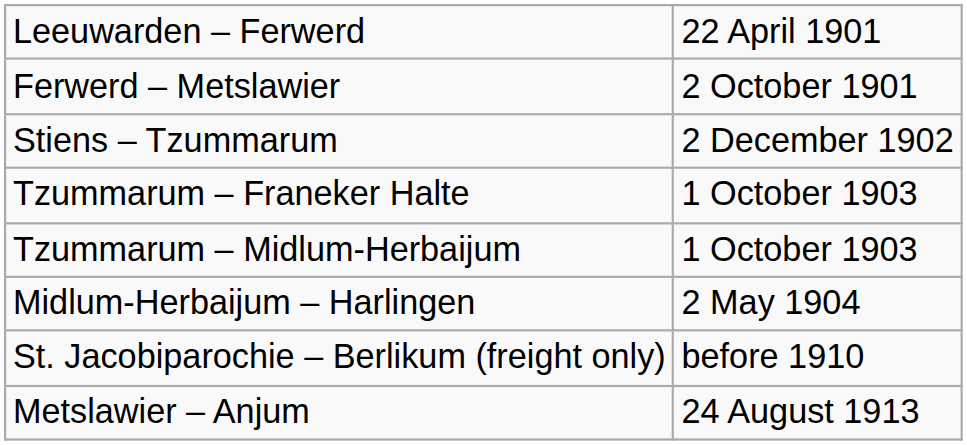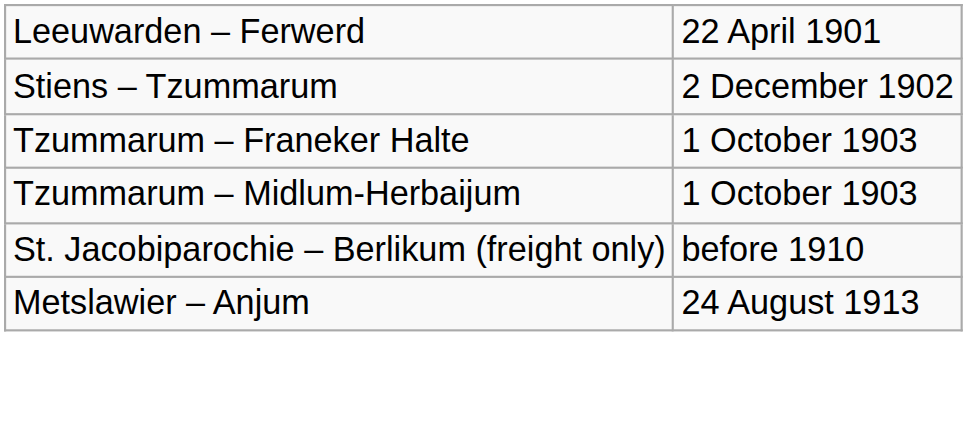- row: Ferwerd – Metslawier | 2 October 1901
- row: Midlum-Herbaijum – Harlingen | 2 May 1904
